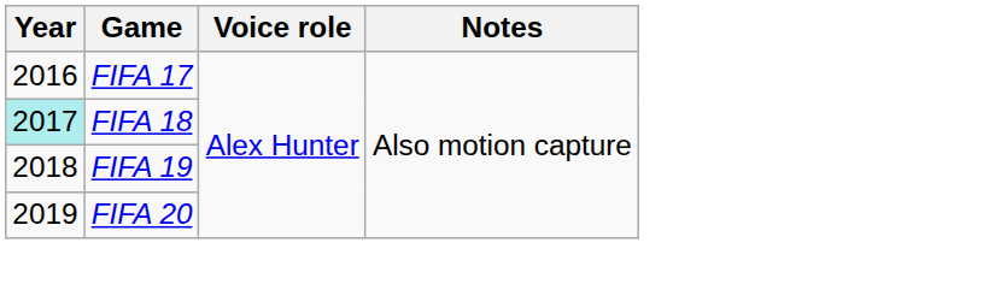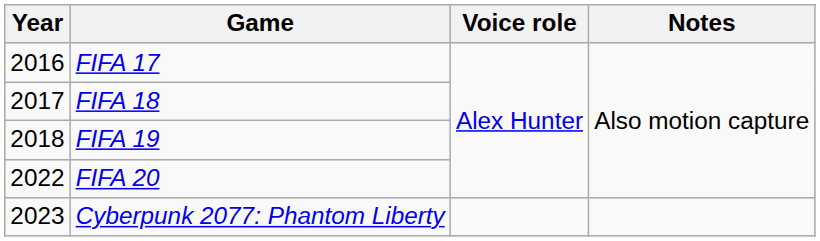FIFA 18 | Year: paleturquoise background -> no background
FIFA 20 | Year: 2019 -> 2022
+ row: 2023 | Cyberpunk 2077: Phantom Liberty
